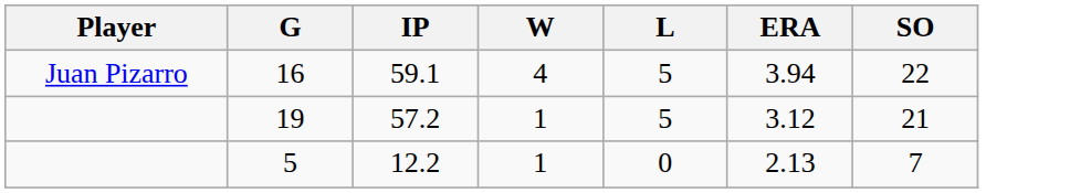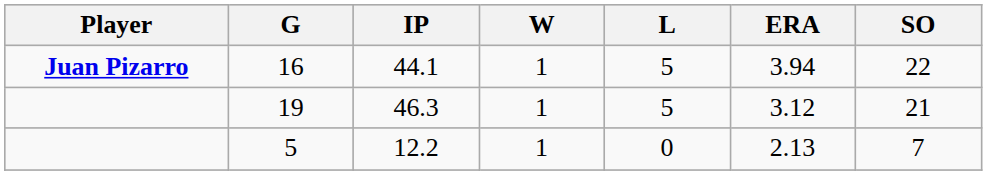16 | Player: normal -> bold
16 | IP: 59.1 -> 44.1
16 | W: 4 -> 1
19 | IP: 57.2 -> 46.3
